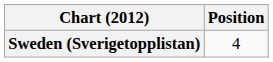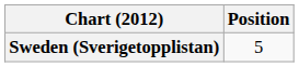Sweden (Sverigetopplistan) | Position: 4 -> 5
